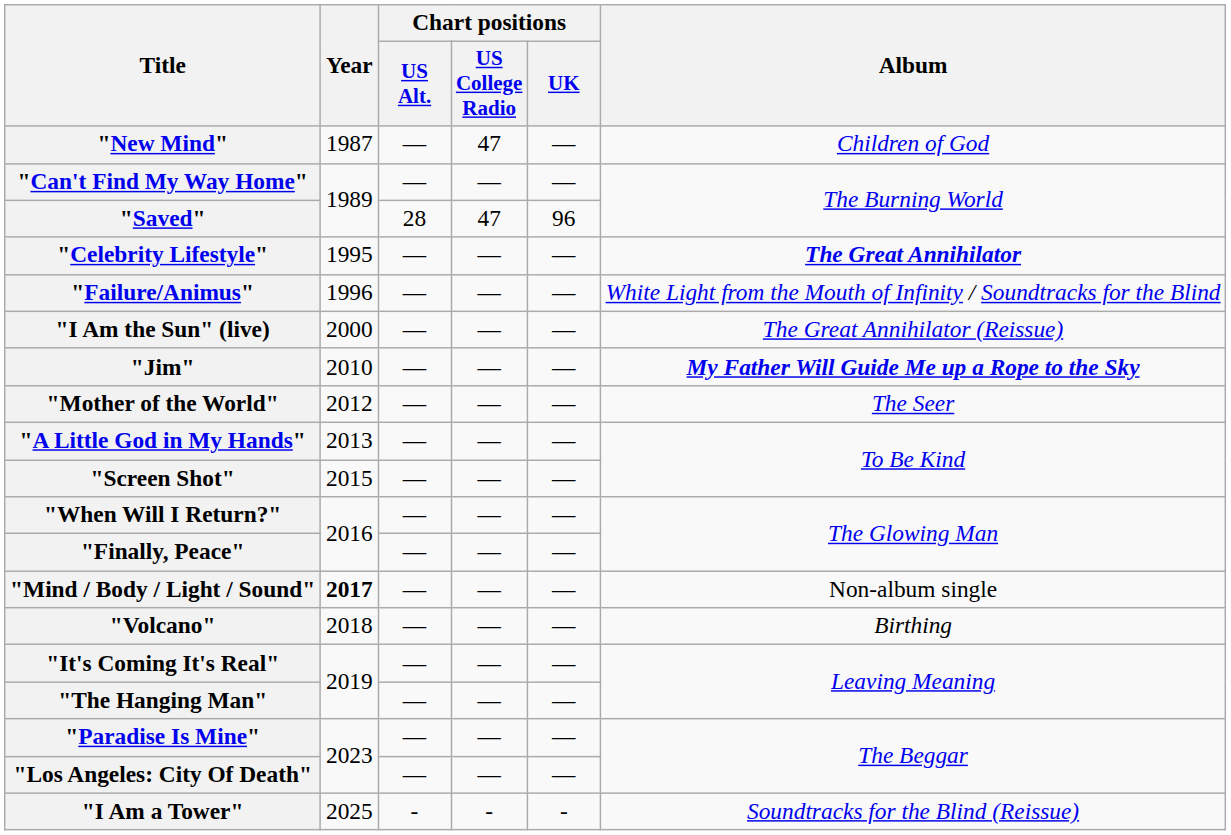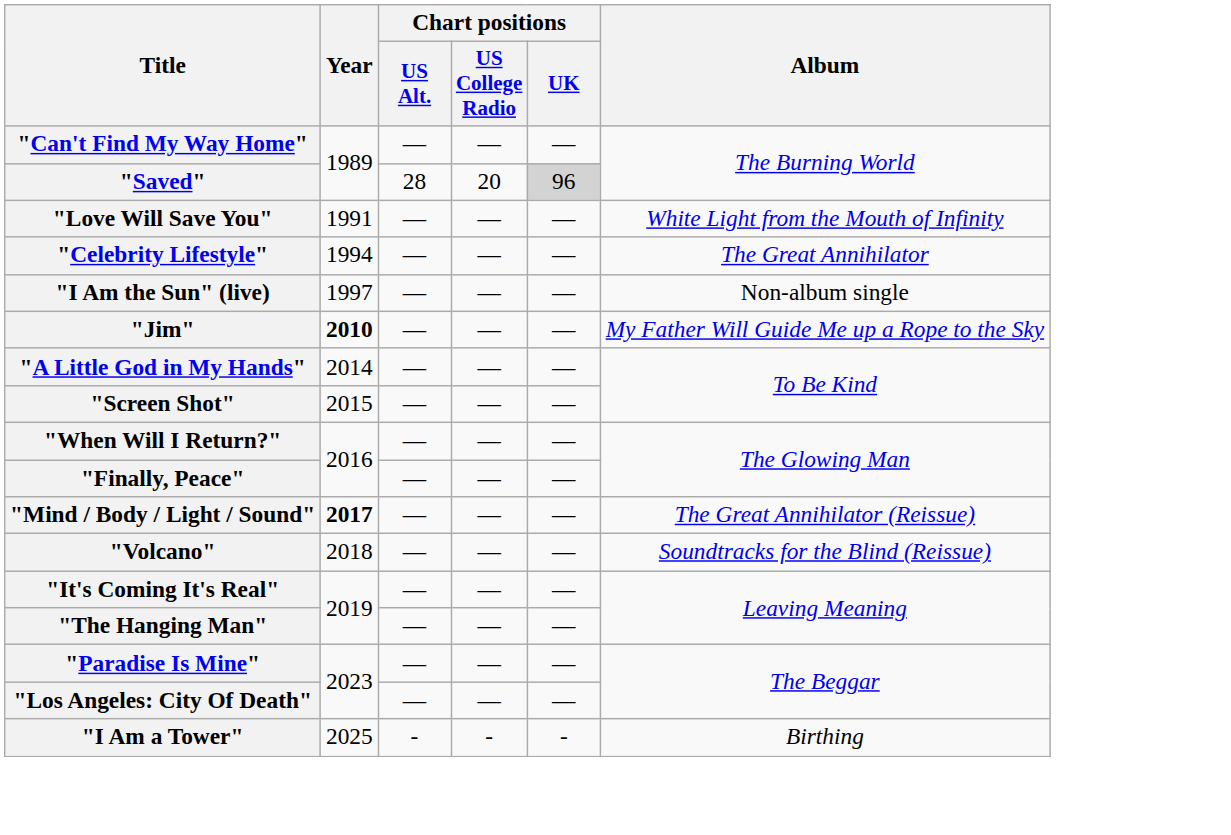- row: "New Mind" | 1987 | — | 47 | — | Children of God
"Saved" | Chart positions / US College Radio: 47 -> 20
"Saved" | Chart positions / UK: no background -> lightgrey background
+ row: "Love Will Save You" | 1991 | — | — | — | White Light from the Mouth of Infinity
"Celebrity Lifestyle" | Year: 1995 -> 1994
"Celebrity Lifestyle" | Album: bold -> normal
- row: "Failure/Animus" | 1996 | — | — | — | White Light from the Mouth of Infinity / Soundtracks for the Blind
"I Am the Sun" (live) | Year: 2000 -> 1997
"I Am the Sun" (live) | Album: The Great Annihilator (Reissue) -> Non-album single
"Jim" | Year: normal -> bold
"Jim" | Album: bold -> normal
- row: "Mother of the World" | 2012 | — | — | — | The Seer
"A Little God in My Hands" | Year: 2013 -> 2014
"Mind / Body / Light / Sound" | Album: Non-album single -> The Great Annihilator (Reissue)
"Volcano" | Album: Birthing -> Soundtracks for the Blind (Reissue)
"I Am a Tower" | Album: Soundtracks for the Blind (Reissue) -> Birthing
